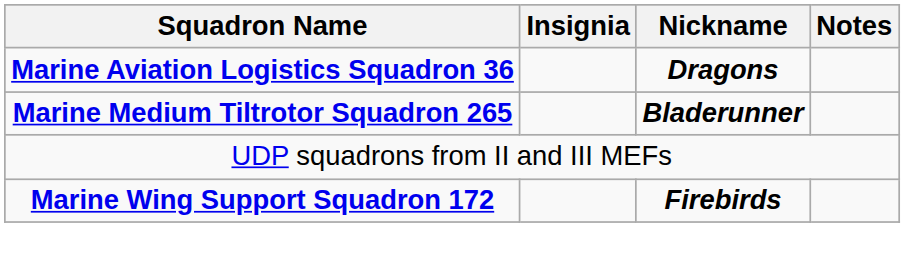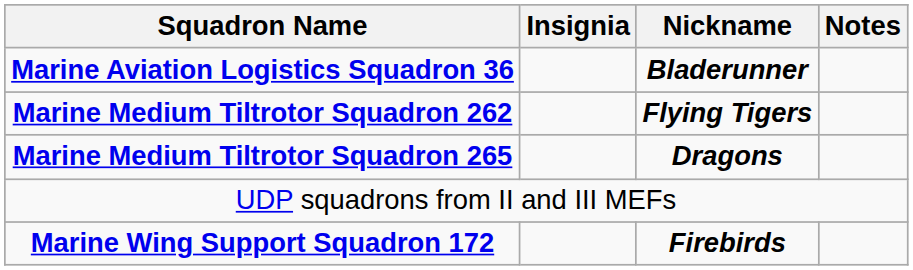Marine Aviation Logistics Squadron 36 | Nickname: Dragons -> Bladerunner
+ row: Marine Medium Tiltrotor Squadron 262 | Flying Tigers
Marine Medium Tiltrotor Squadron 265 | Nickname: Bladerunner -> Dragons
